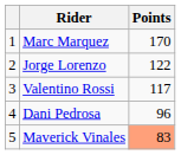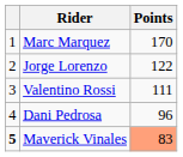Valentino Rossi | Points: 117 -> 111
Maverick Vinales | column 1: normal -> bold
